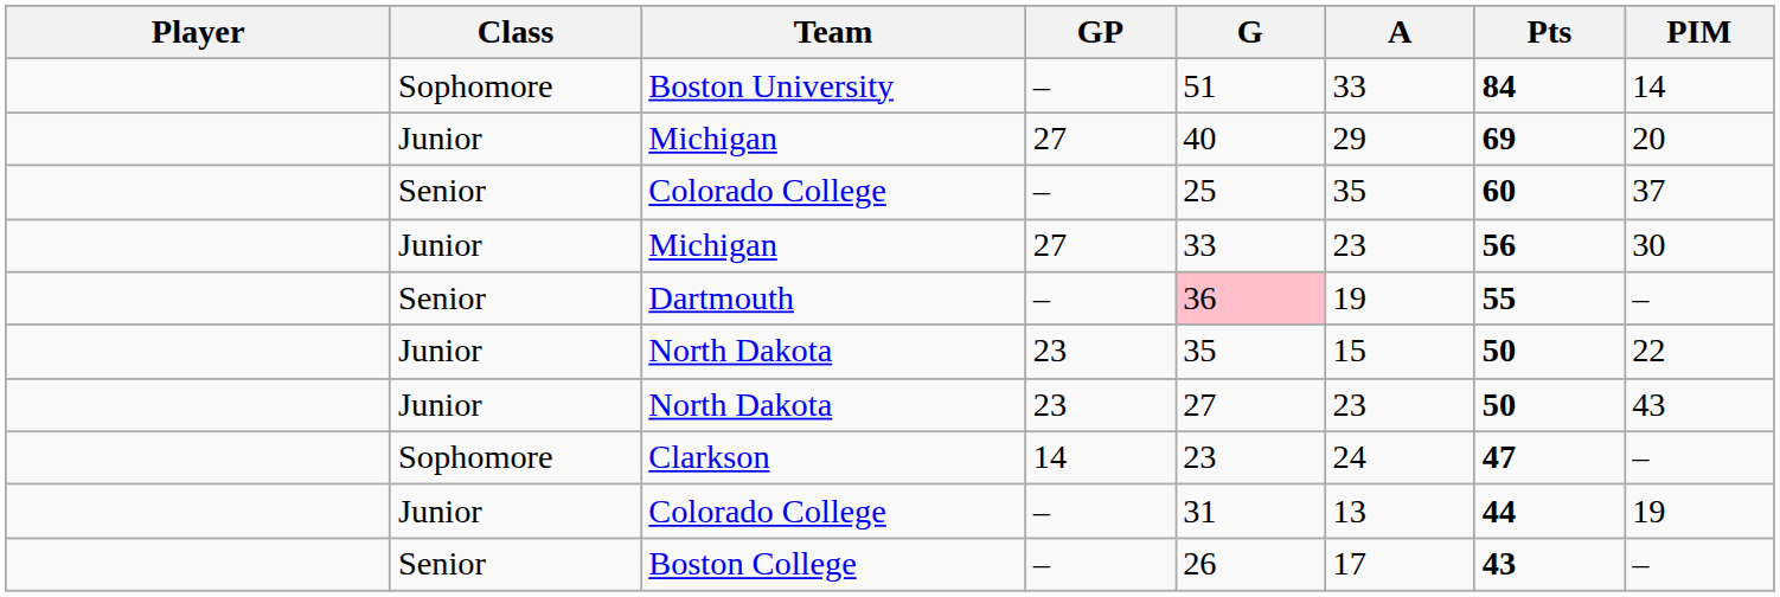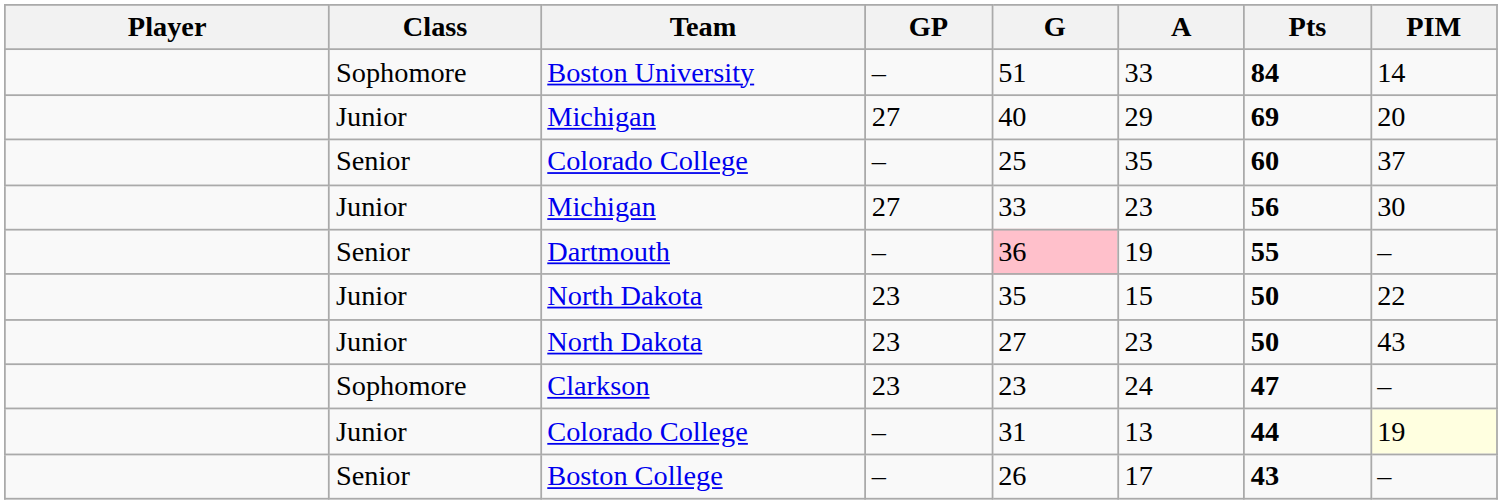Clarkson | GP: 14 -> 23
Junior / Colorado College | PIM: no background -> lightyellow background
